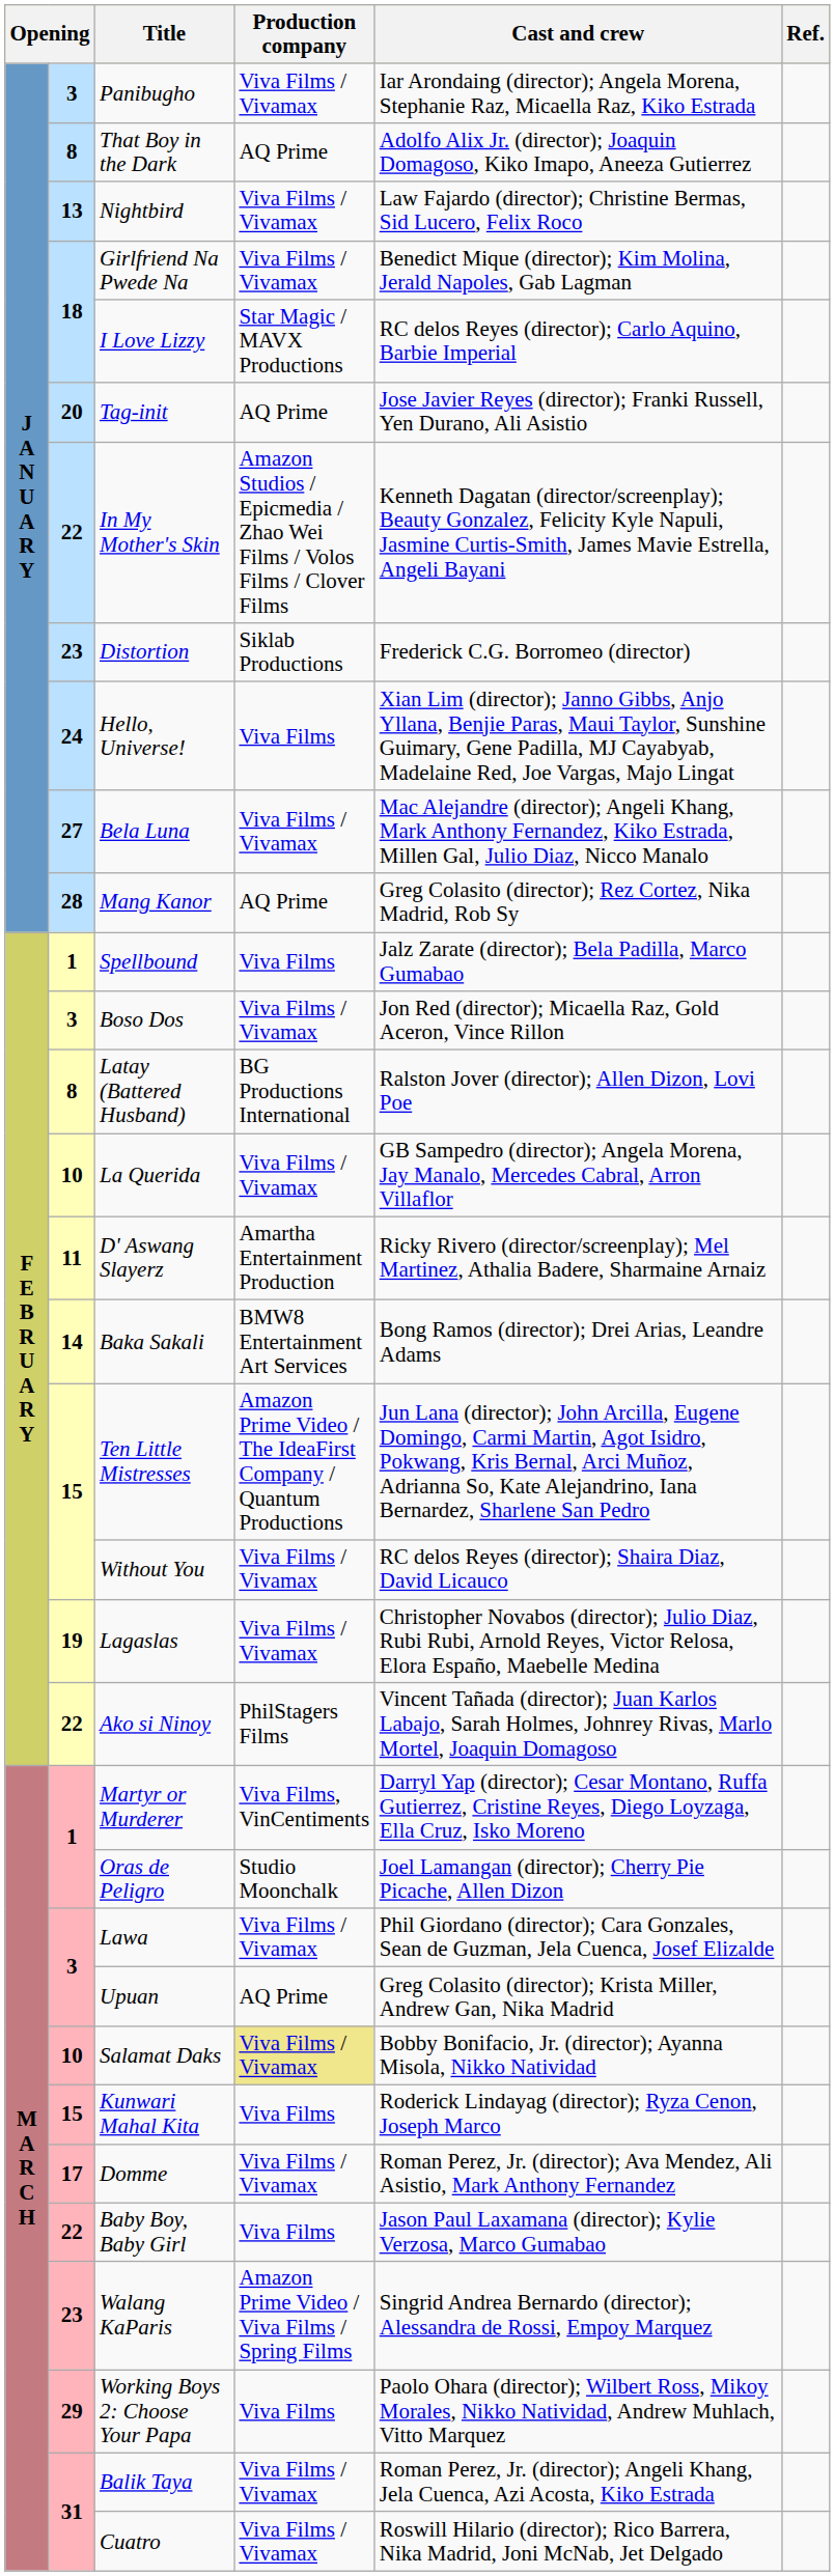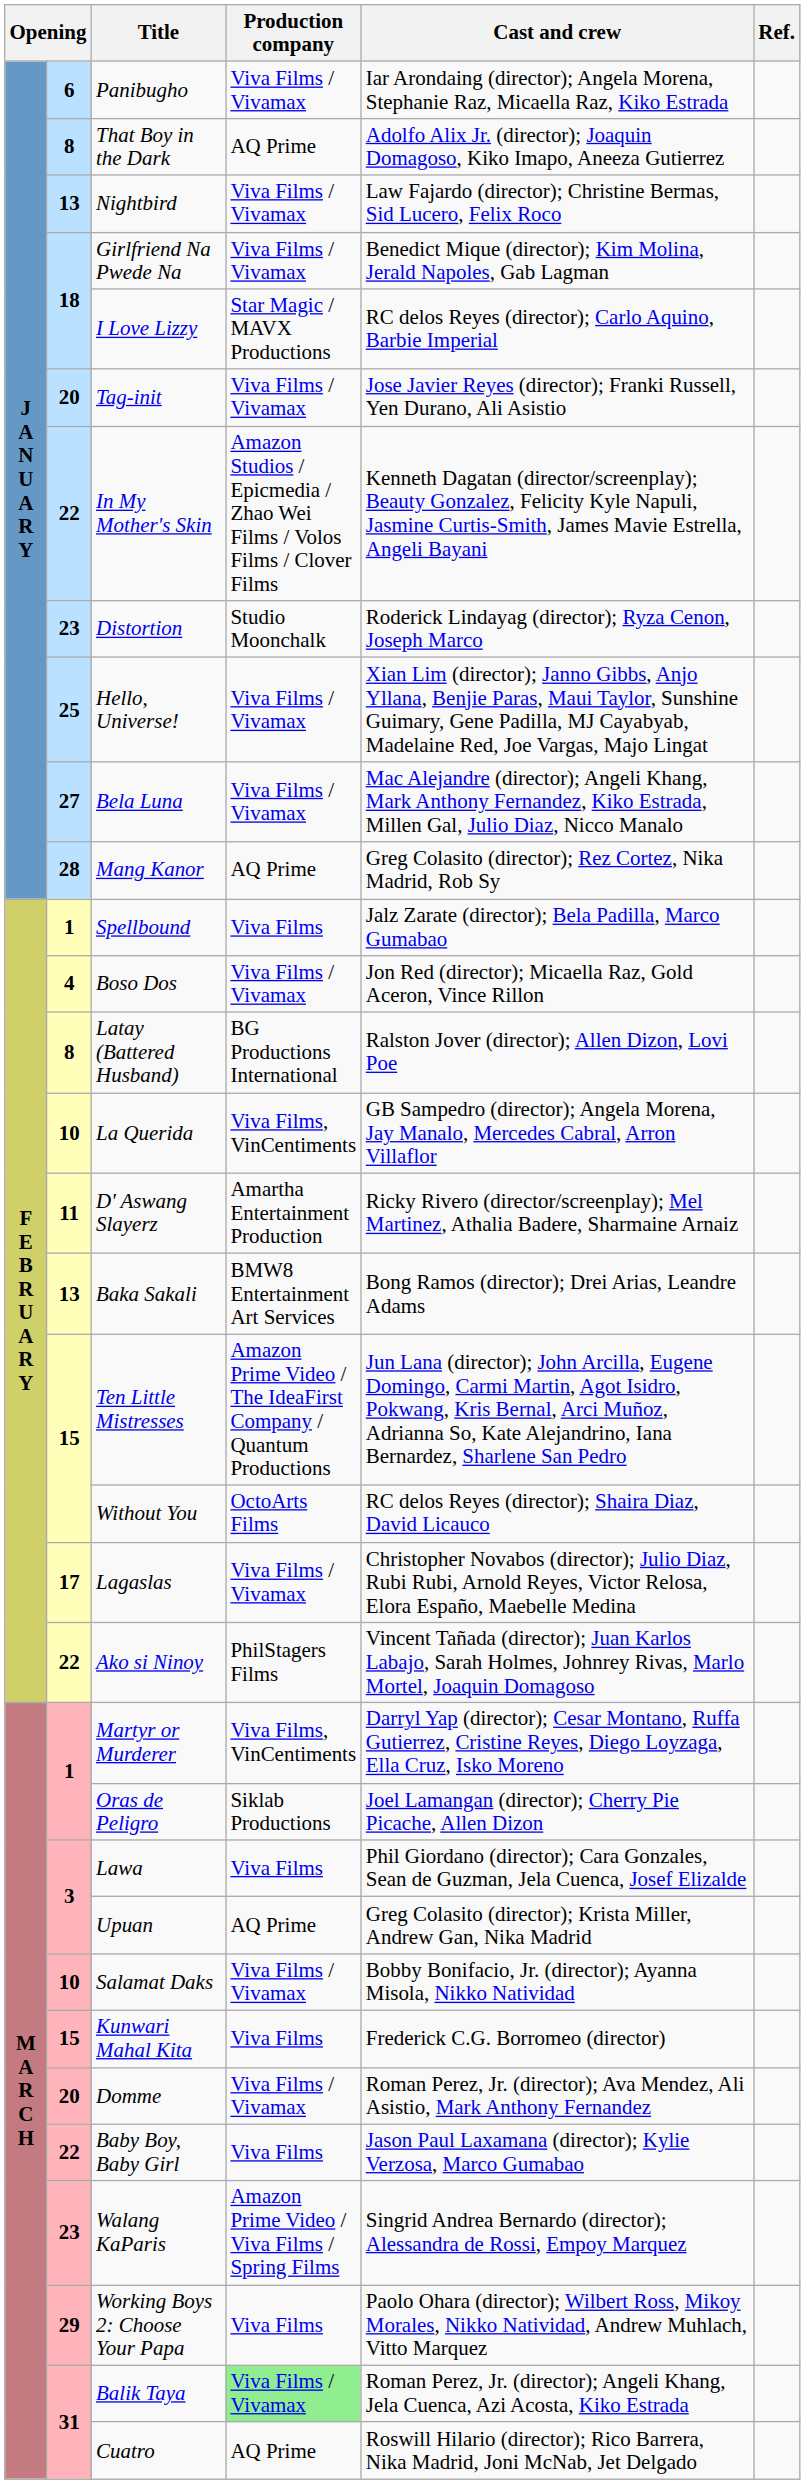Panibugho | column 2: 3 -> 6
Tag-init | Production company: AQ Prime -> Viva Films / Vivamax
Distortion | Production company: Siklab Productions -> Studio Moonchalk
Distortion | Cast and crew: Frederick C.G. Borromeo (director) -> Roderick Lindayag (director); Ryza Cenon, Joseph Marco
Hello, Universe! | column 2: 24 -> 25
Hello, Universe! | Production company: Viva Films -> Viva Films / Vivamax
Boso Dos | column 2: 3 -> 4
La Querida | Production company: Viva Films / Vivamax -> Viva Films, VinCentiments
Baka Sakali | column 2: 14 -> 13
Without You | Production company: Viva Films / Vivamax -> OctoArts Films
Lagaslas | column 2: 19 -> 17
Oras de Peligro | Production company: Studio Moonchalk -> Siklab Productions
Lawa | Production company: Viva Films / Vivamax -> Viva Films
Salamat Daks | Production company: khaki background -> no background
Kunwari Mahal Kita | Cast and crew: Roderick Lindayag (director); Ryza Cenon, Joseph Marco -> Frederick C.G. Borromeo (director)
Domme | column 2: 17 -> 20
Balik Taya | Production company: no background -> lightgreen background
Cuatro | Production company: Viva Films / Vivamax -> AQ Prime
